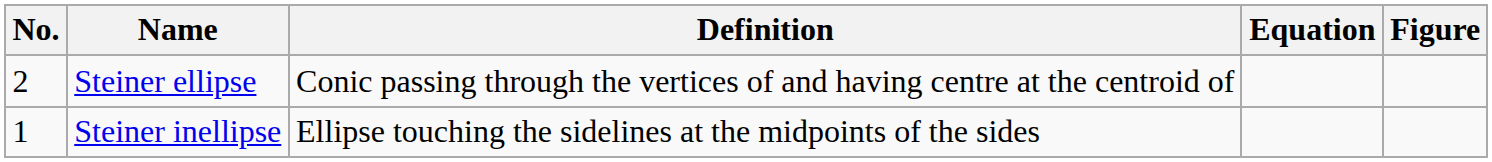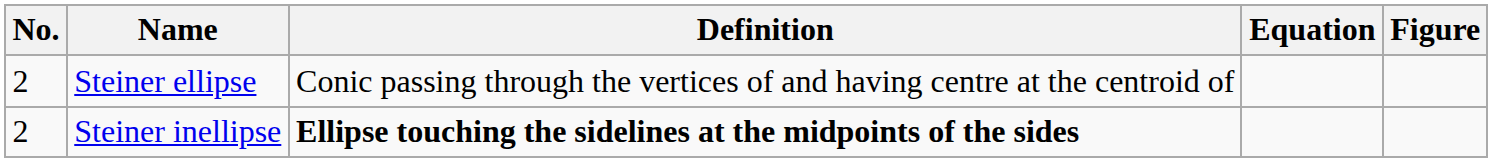Steiner inellipse | No.: 1 -> 2
Steiner inellipse | Definition: normal -> bold
